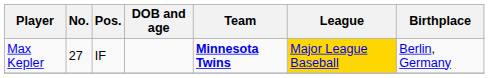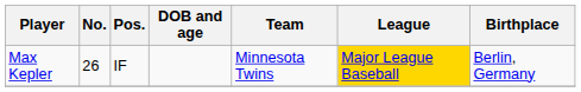Max Kepler | No.: 27 -> 26
Max Kepler | Team: bold -> normal
